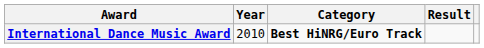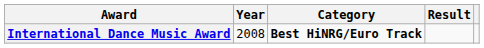International Dance Music Award | Year: 2010 -> 2008
